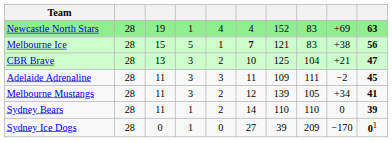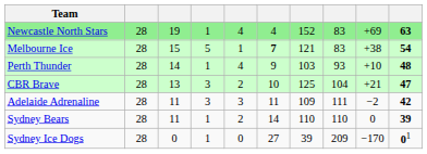Melbourne Ice | column 10: 56 -> 54
+ row: Perth Thunder | 28 | 14 | 1 | 4 | 9 | 103 | 93 | +10 | 48
Adelaide Adrenaline | column 10: 45 -> 42
- row: Melbourne Mustangs | 28 | 11 | 3 | 2 | 12 | 139 | 105 | +34 | 41
